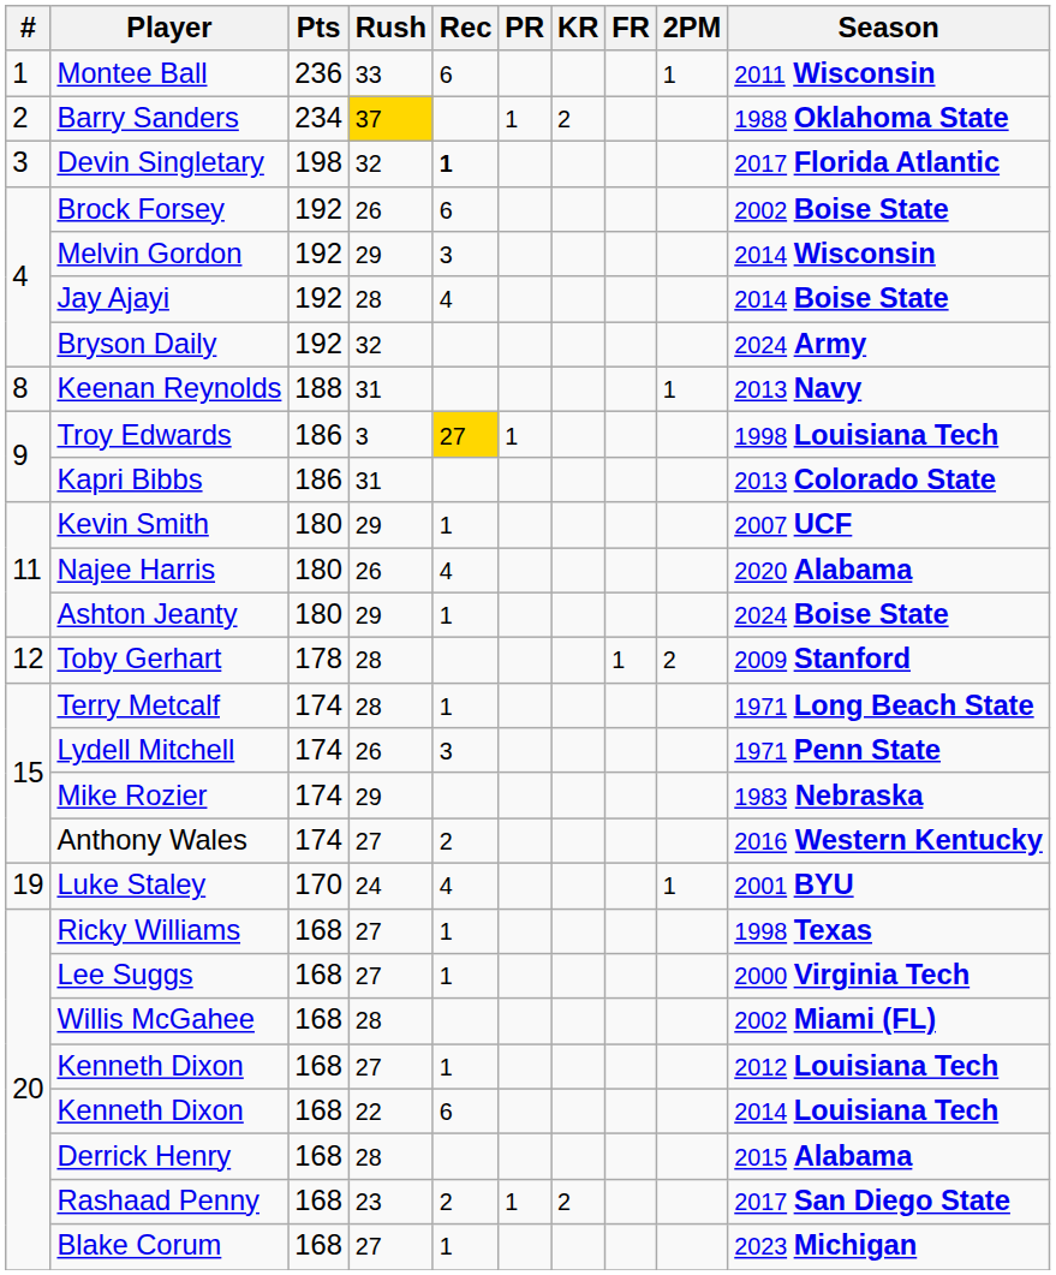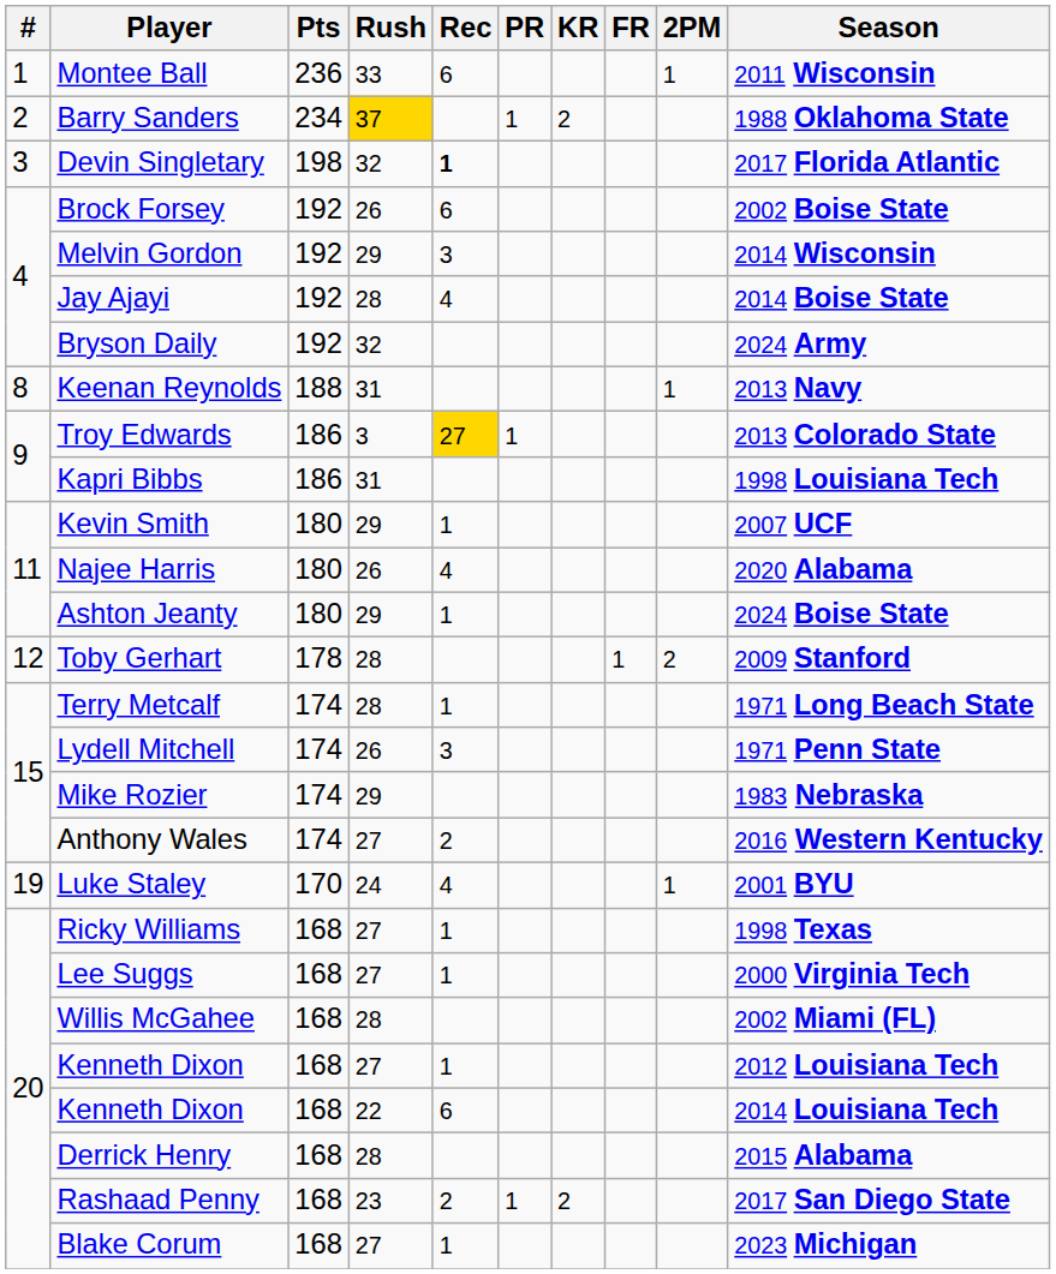Troy Edwards | Season: 1998 Louisiana Tech -> 2013 Colorado State
Kapri Bibbs | Season: 2013 Colorado State -> 1998 Louisiana Tech
